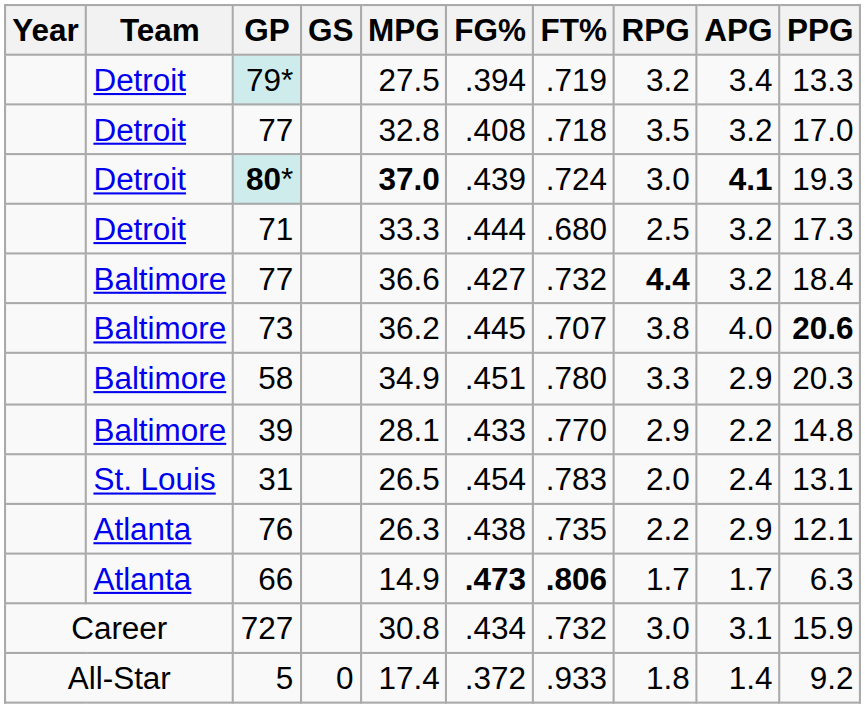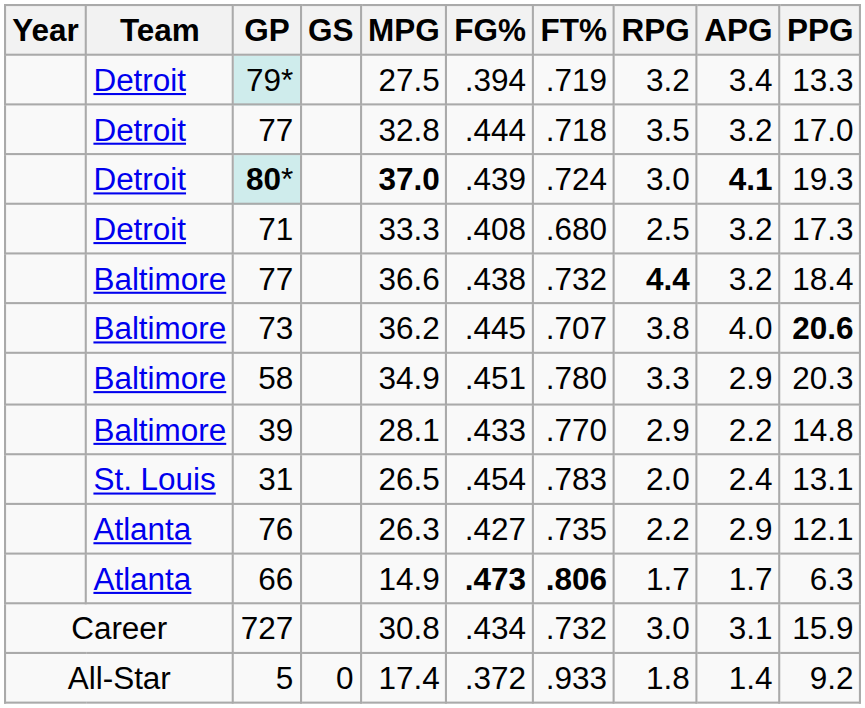Detroit / 77 | FG%: .408 -> .444
71 | FG%: .444 -> .408
Baltimore / 77 | FG%: .427 -> .438
76 | FG%: .438 -> .427
